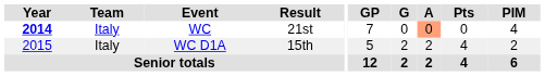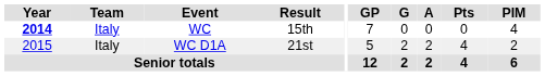WC | Result: 21st -> 15th
WC | A: lightsalmon background -> no background
WC D1A | Result: 15th -> 21st
